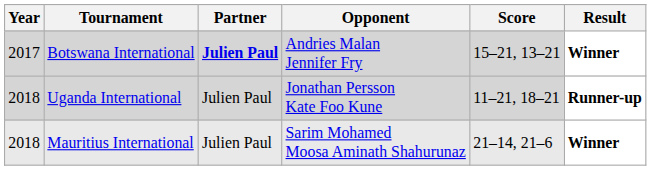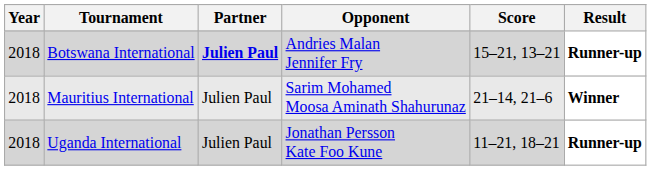Botswana International | Year: 2017 -> 2018
Botswana International | Result: Winner -> Runner-up
rows swapped: Uganda International <-> Mauritius International
